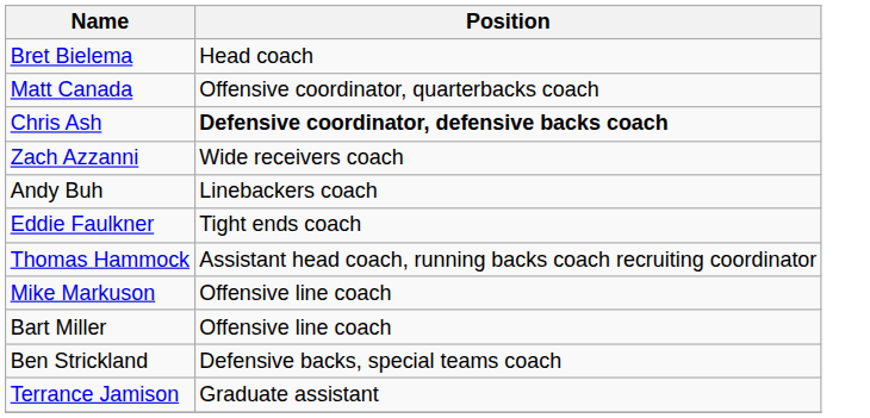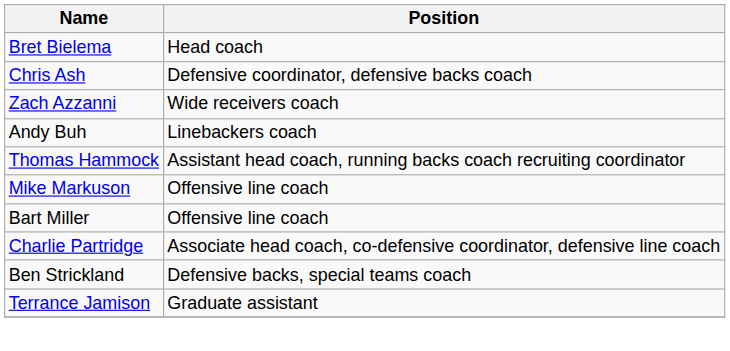- row: Matt Canada | Offensive coordinator, quarterbacks coach
Chris Ash | Position: bold -> normal
- row: Eddie Faulkner | Tight ends coach
+ row: Charlie Partridge | Associate head coach, co-defensive coordinator, defensive line coach
